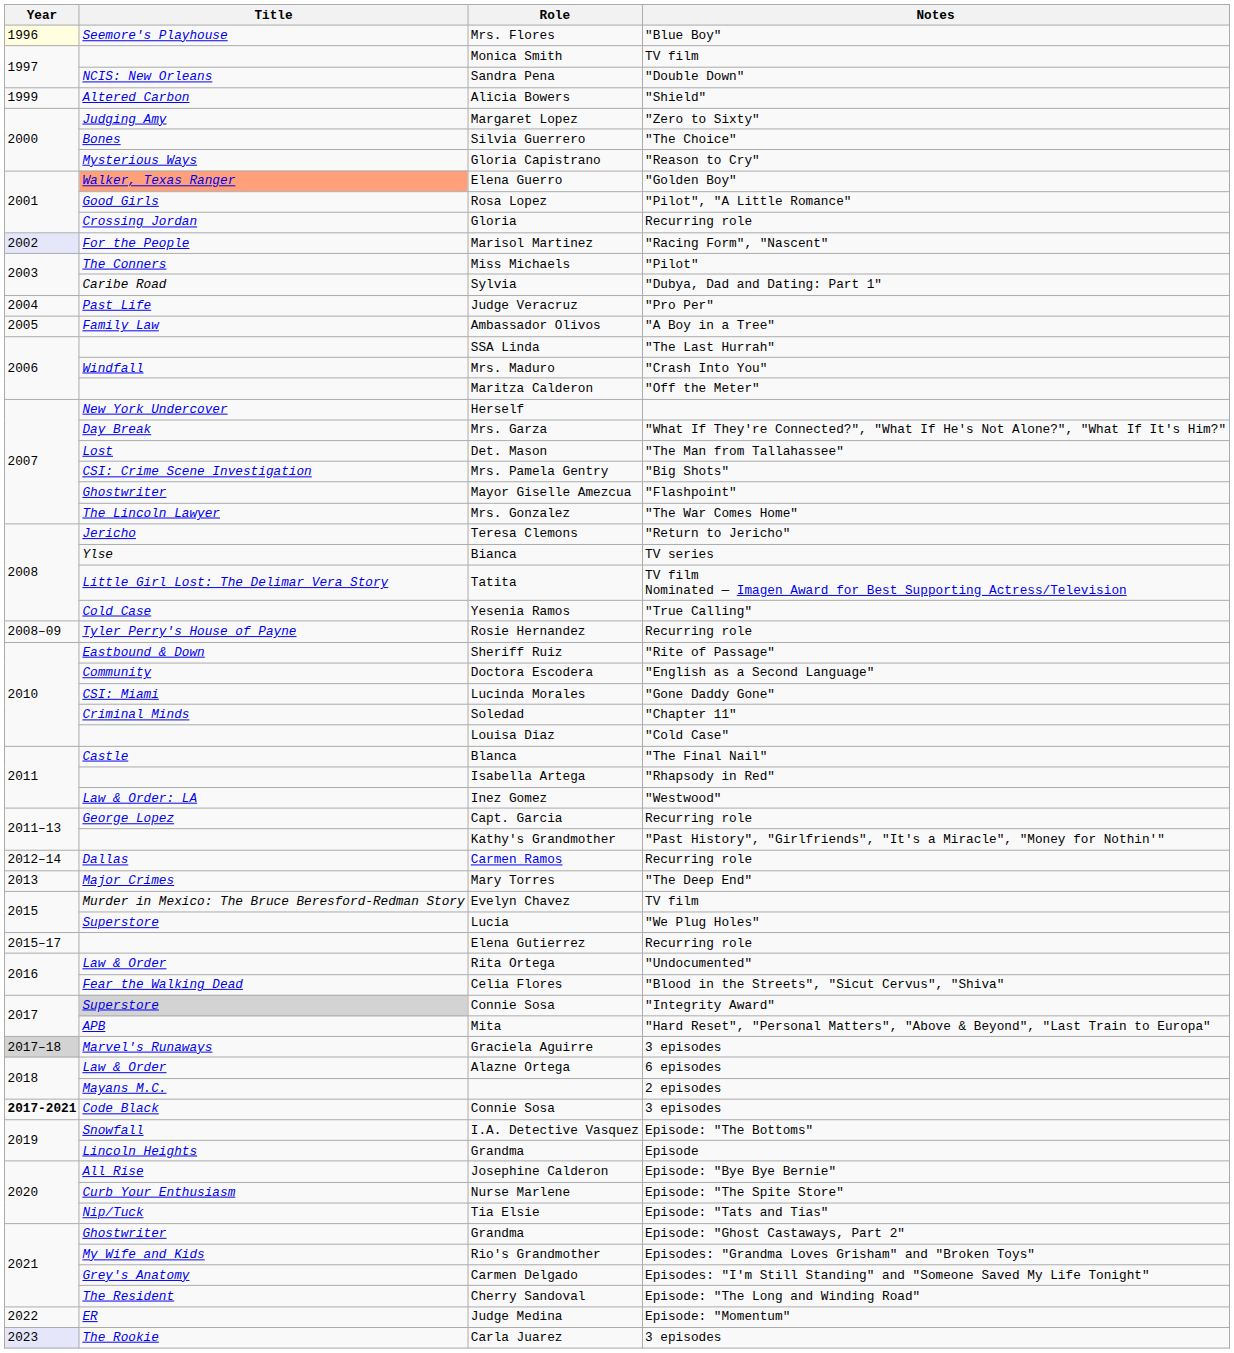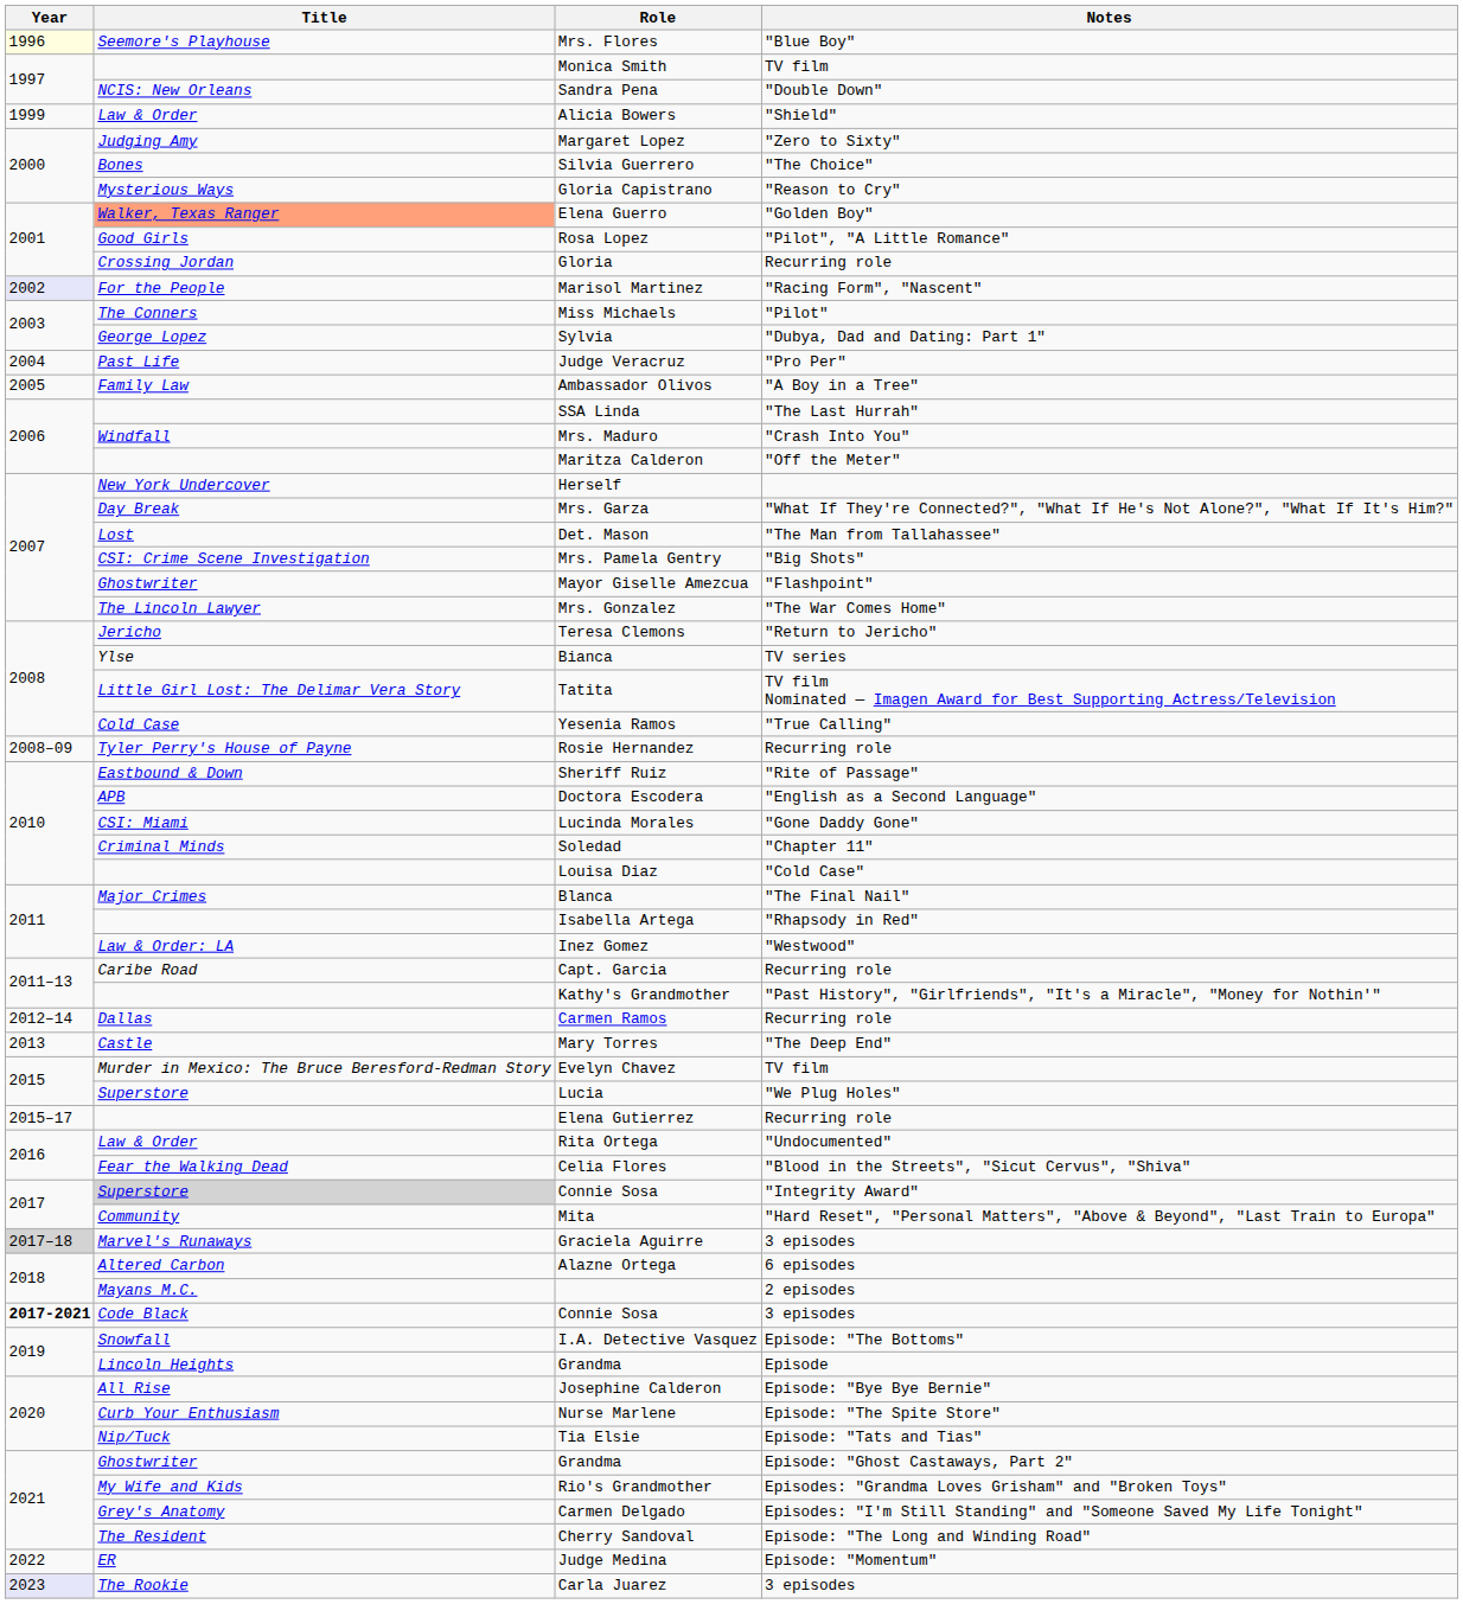Alicia Bowers | Title: Altered Carbon -> Law & Order
Sylvia | Title: Caribe Road -> George Lopez
Doctora Escodera | Title: Community -> APB
Blanca | Title: Castle -> Major Crimes
Capt. Garcia | Title: George Lopez -> Caribe Road
Mary Torres | Title: Major Crimes -> Castle
Mita | Title: APB -> Community
Alazne Ortega | Title: Law & Order -> Altered Carbon
